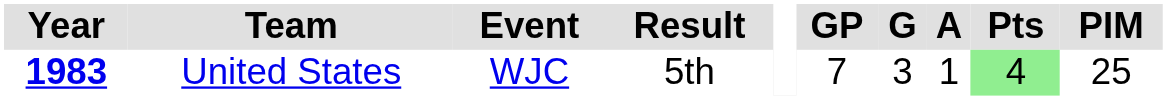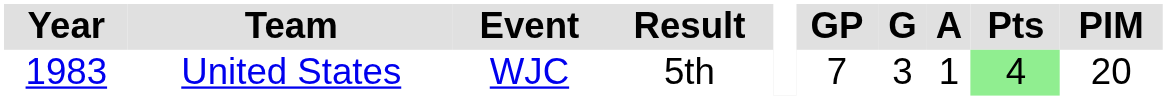United States | Year: bold -> normal
United States | PIM: 25 -> 20
